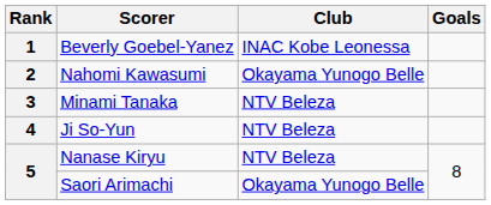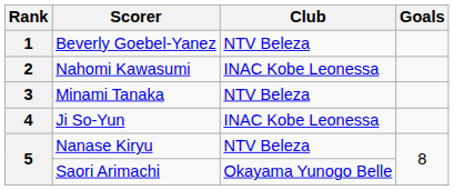Beverly Goebel-Yanez | Club: INAC Kobe Leonessa -> NTV Beleza
Nahomi Kawasumi | Club: Okayama Yunogo Belle -> INAC Kobe Leonessa
Ji So-Yun | Club: NTV Beleza -> INAC Kobe Leonessa
